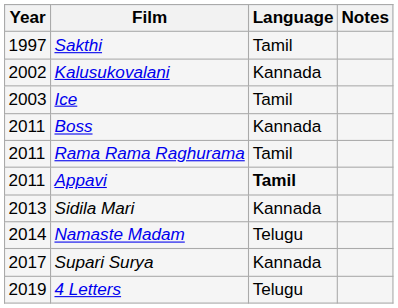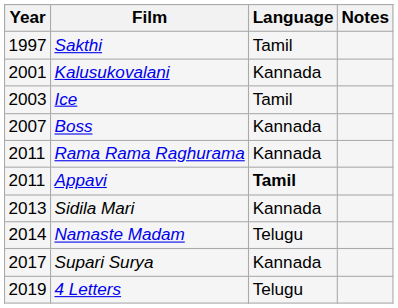Kalusukovalani | Year: 2002 -> 2001
Boss | Year: 2011 -> 2007
Rama Rama Raghurama | Language: Tamil -> Kannada
